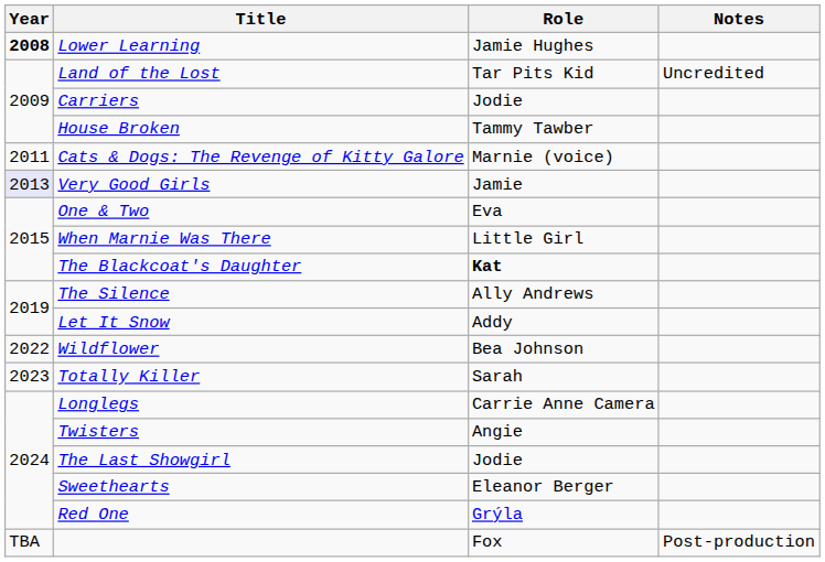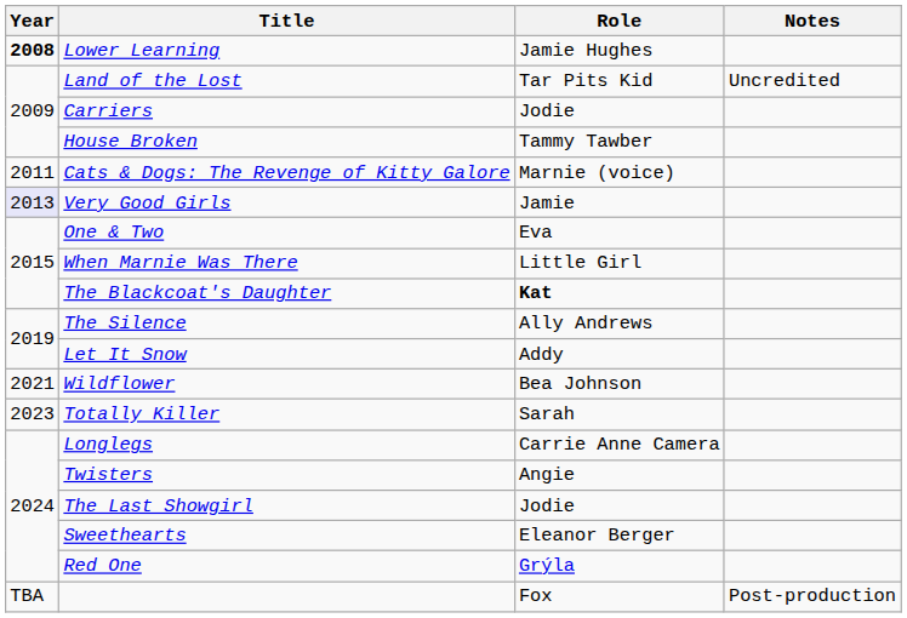Wildflower | Year: 2022 -> 2021
